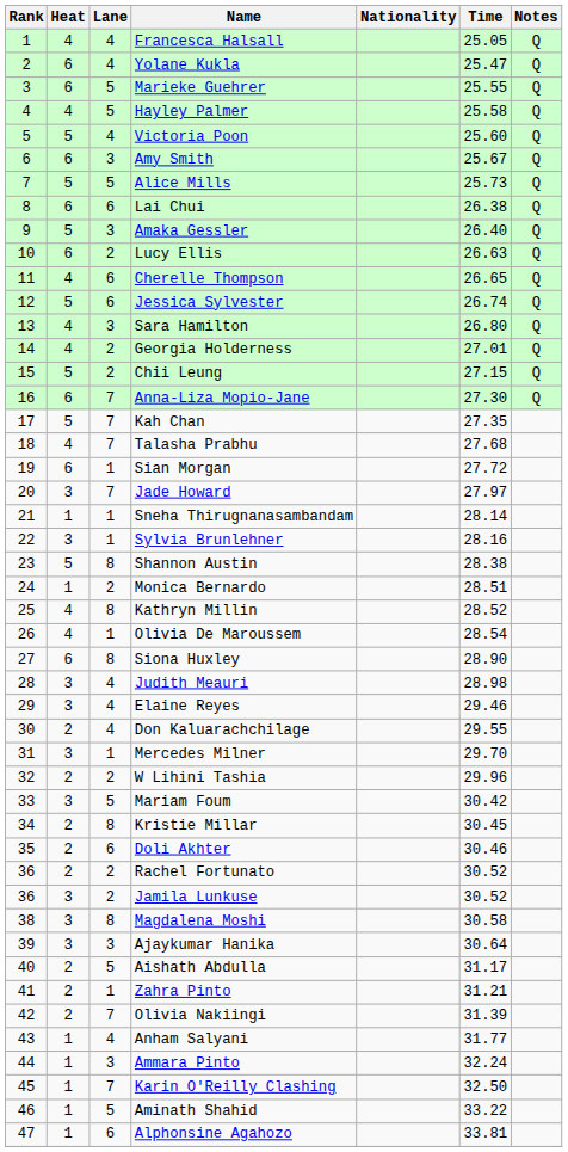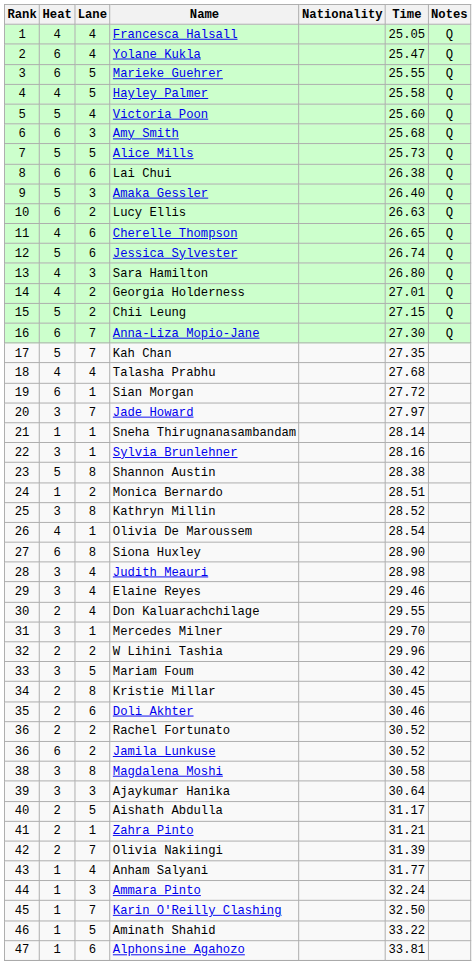Amy Smith | Time: 25.67 -> 25.68
Talasha Prabhu | Lane: 7 -> 4
Kathryn Millin | Heat: 4 -> 3
Jamila Lunkuse | Heat: 3 -> 6
